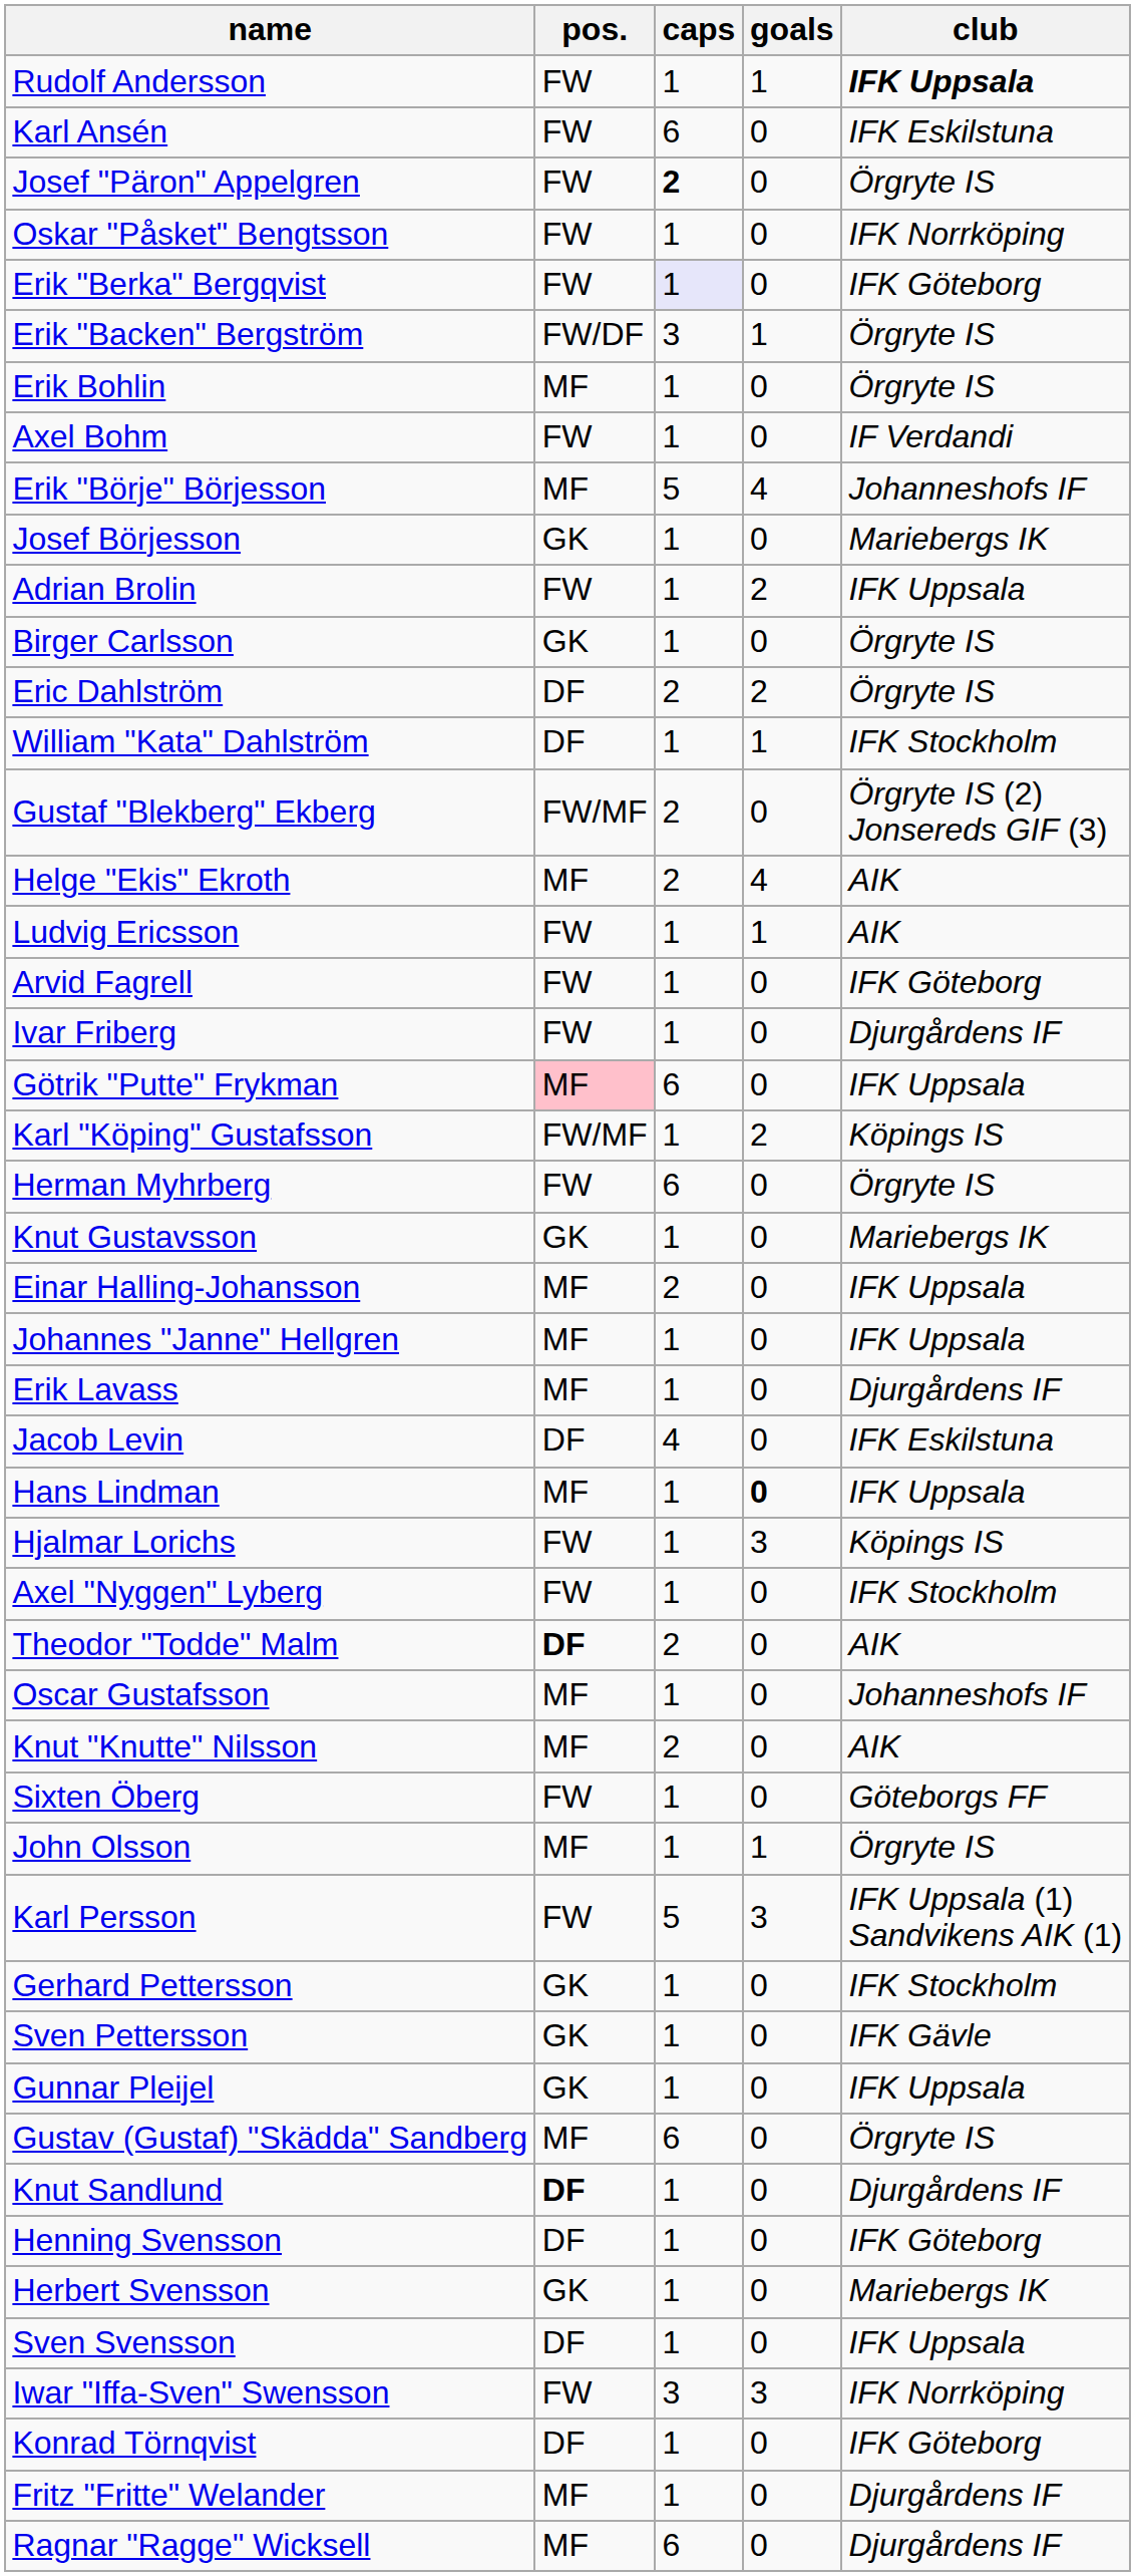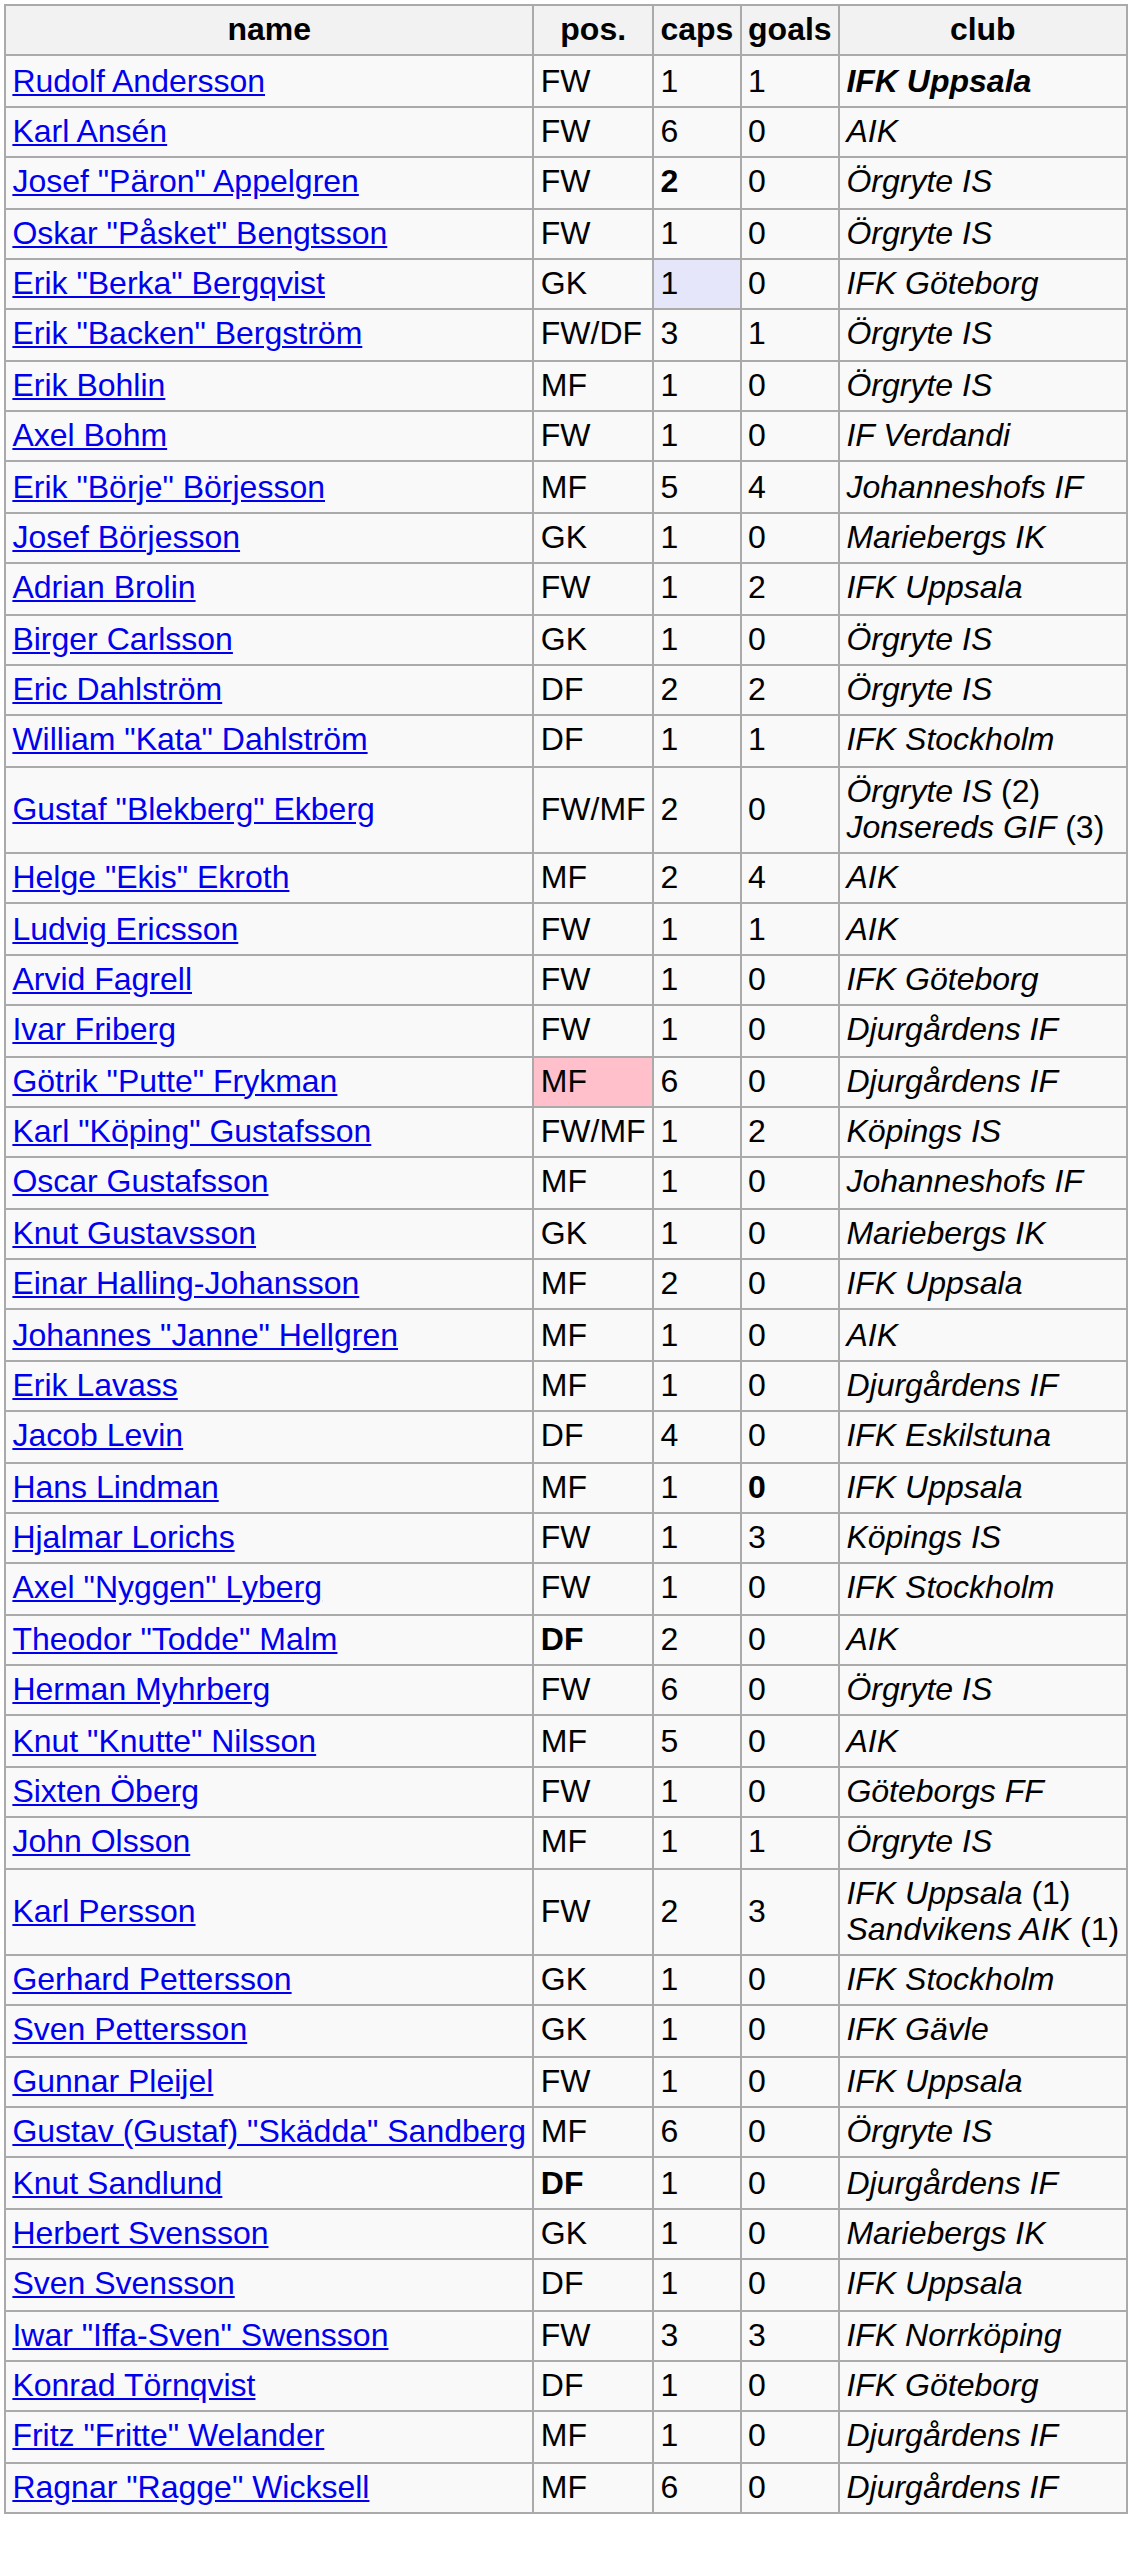Karl Ansén | club: IFK Eskilstuna -> AIK
Oskar "Påsket" Bengtsson | club: IFK Norrköping -> Örgryte IS
Erik "Berka" Bergqvist | pos.: FW -> GK
Götrik "Putte" Frykman | club: IFK Uppsala -> Djurgårdens IF
rows swapped: Oscar Gustafsson <-> Herman Myhrberg
Johannes "Janne" Hellgren | club: IFK Uppsala -> AIK
Knut "Knutte" Nilsson | caps: 2 -> 5
Karl Persson | caps: 5 -> 2
Gunnar Pleijel | pos.: GK -> FW
- row: Henning Svensson | DF | 1 | 0 | IFK Göteborg
